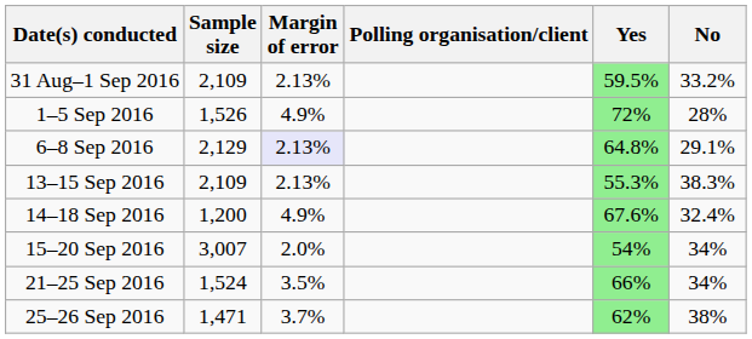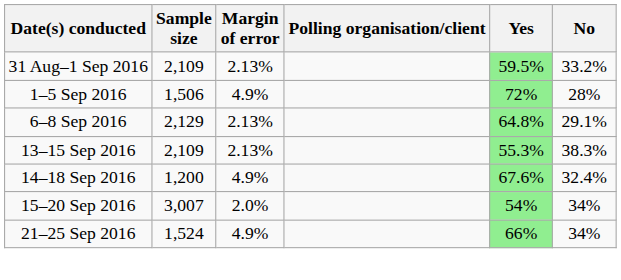1–5 Sep 2016 | Sample size: 1,526 -> 1,506
6–8 Sep 2016 | Margin of error: lavender background -> no background
21–25 Sep 2016 | Margin of error: 3.5% -> 4.9%
- row: 25–26 Sep 2016 | 1,471 | 3.7% | 62% | 38%
